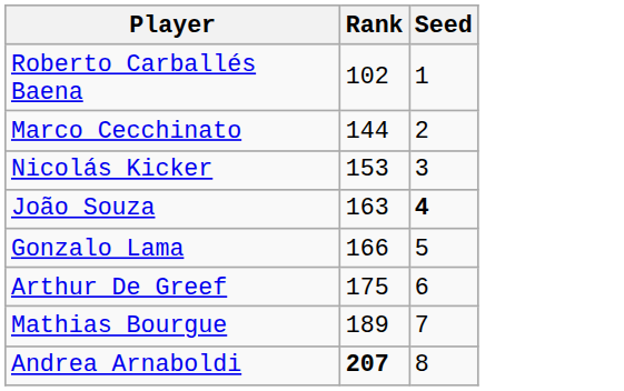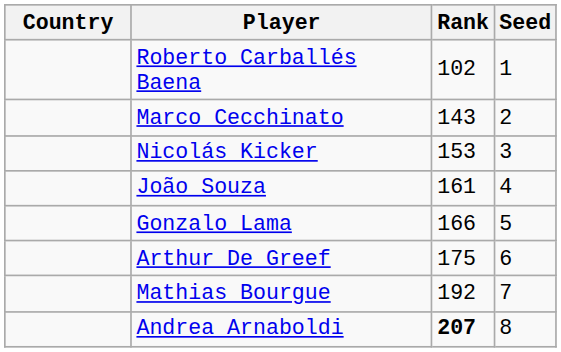+ column: Country
Marco Cecchinato | Rank: 144 -> 143
João Souza | Rank: 163 -> 161
João Souza | Seed: bold -> normal
Mathias Bourgue | Rank: 189 -> 192
